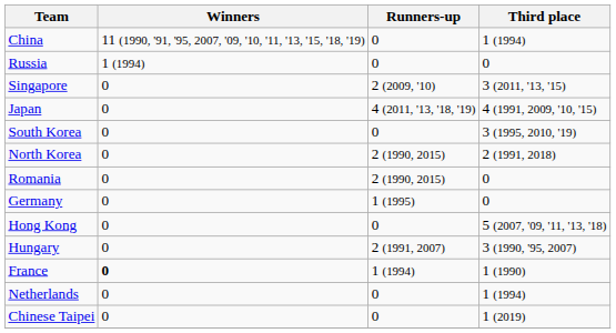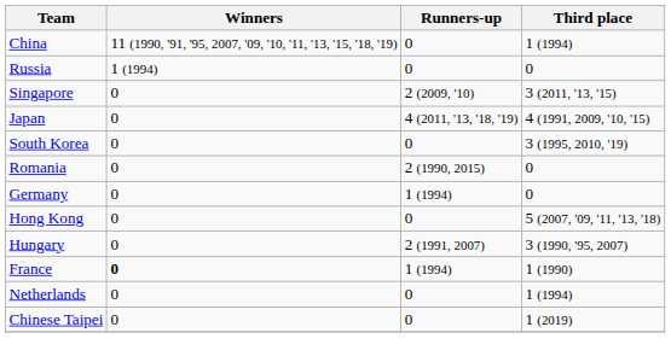- row: North Korea | 0 | 2 (1990, 2015) | 2 (1991, 2018)
Germany | Runners-up: 1 (1995) -> 1 (1994)
